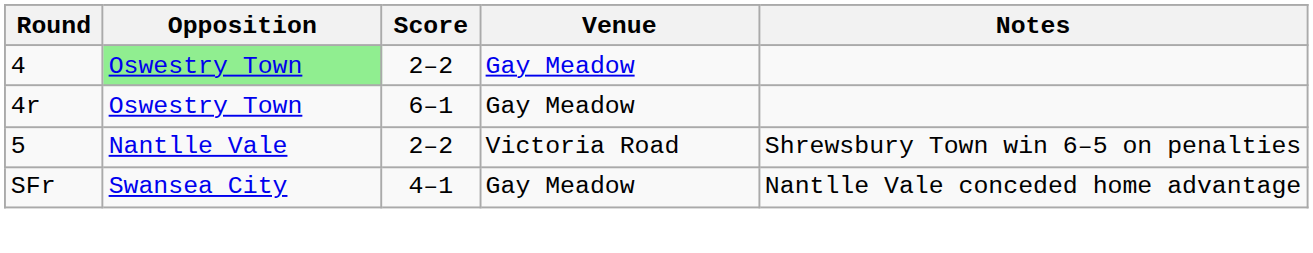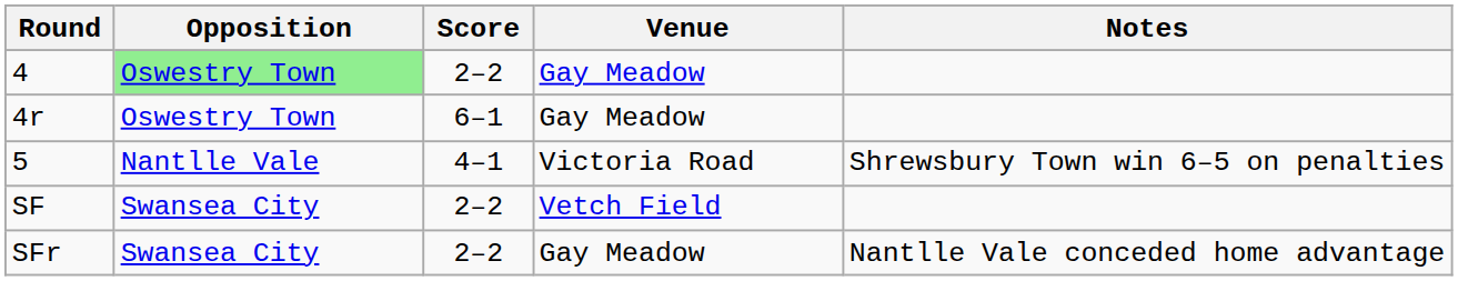5 | Score: 2–2 -> 4–1
+ row: SF | Swansea City | 2–2 | Vetch Field
SFr | Score: 4–1 -> 2–2
